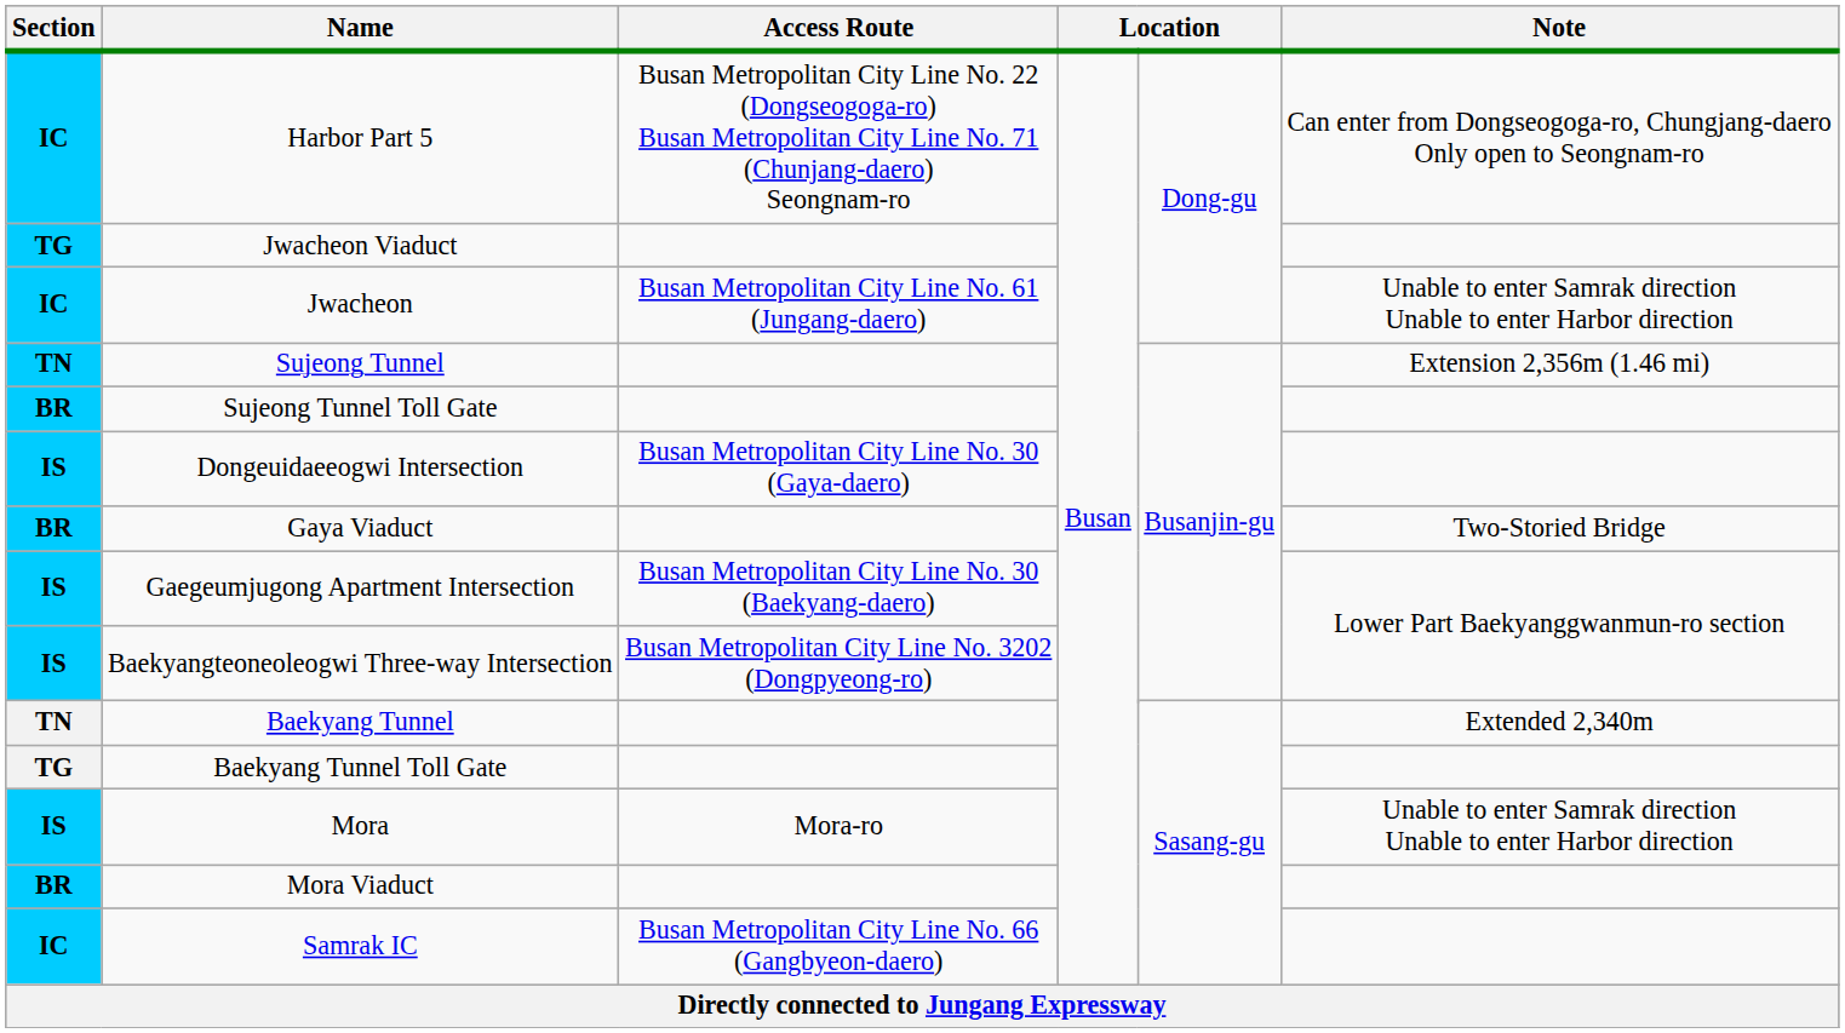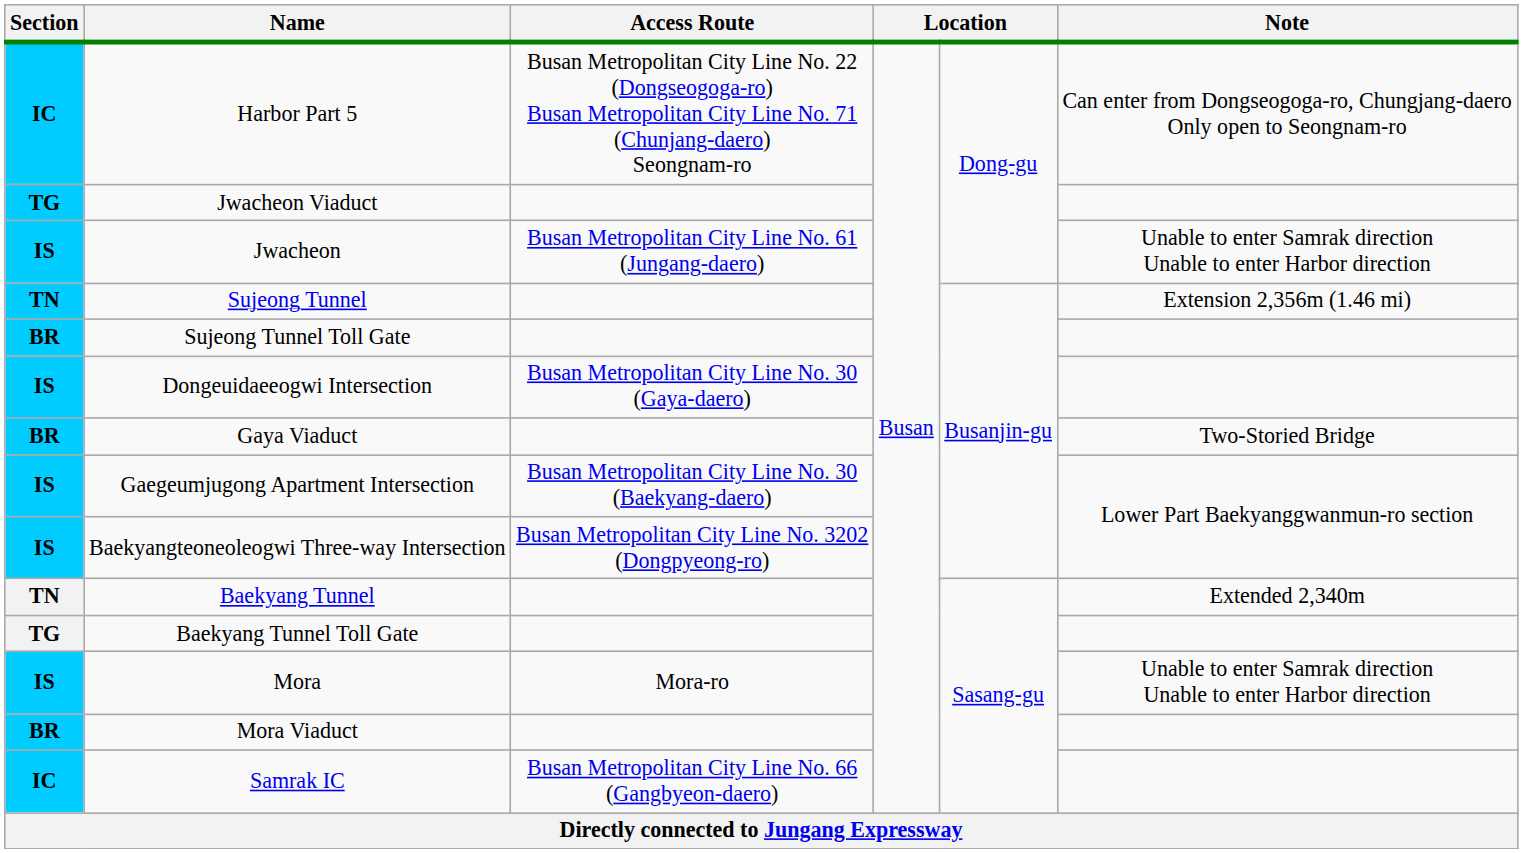Jwacheon | Section: IC -> IS
